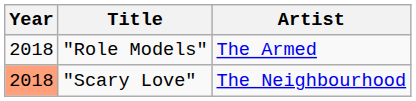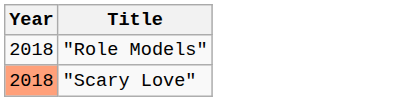- column: Artist | The Armed | The Neighbourhood
